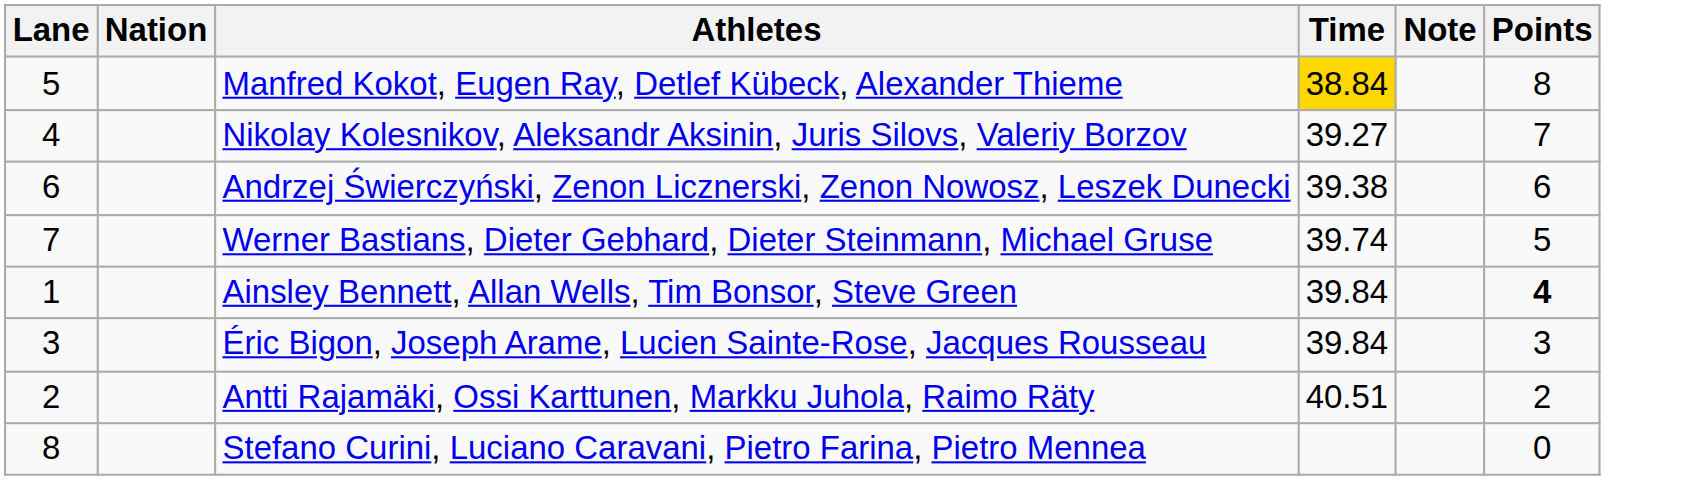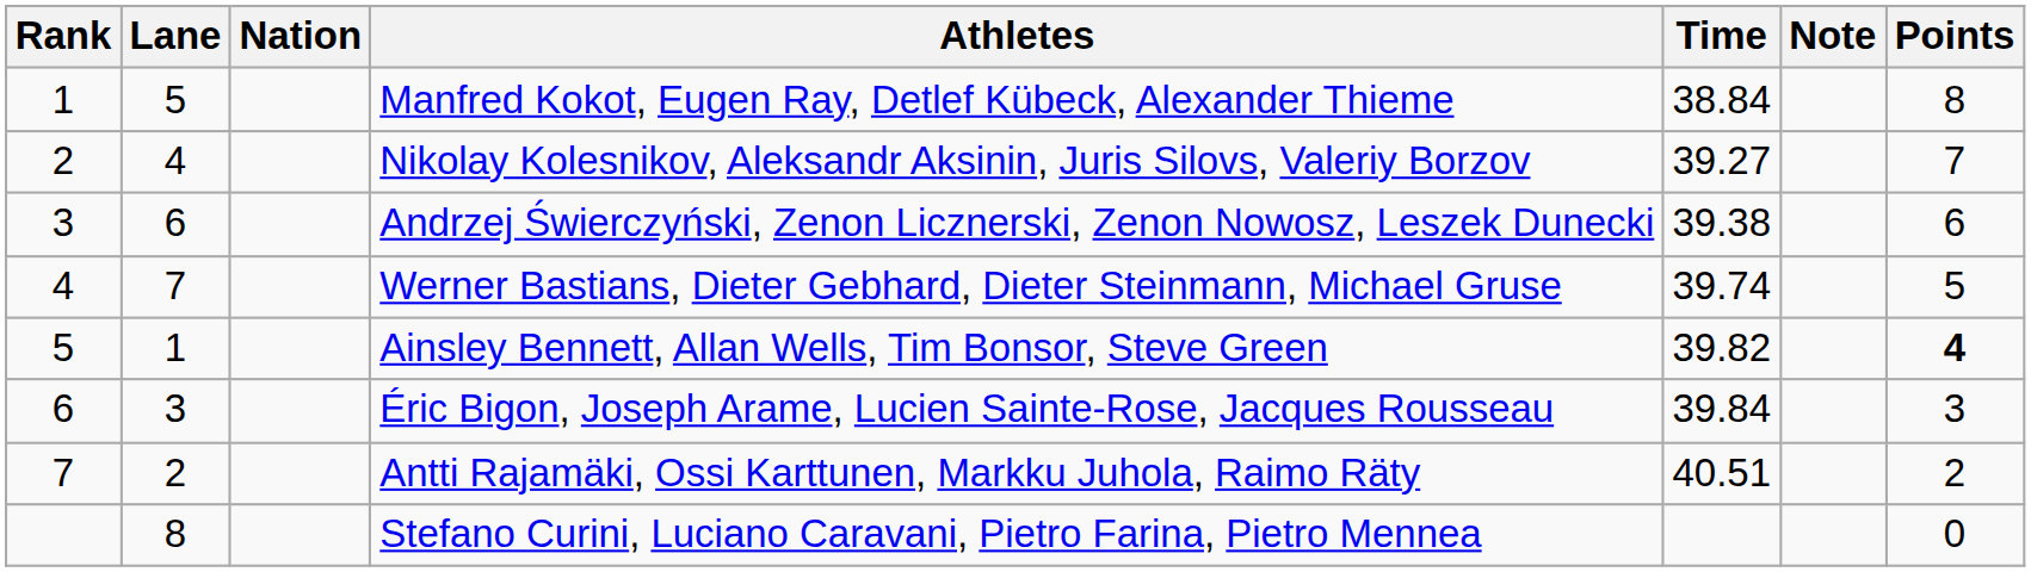+ column: Rank | 1 | 2 | 3 | 4 | 5 | 6 | 7
Manfred Kokot, Eugen Ray, Detlef Kübeck, Alexander Thieme | Time: gold background -> no background
Ainsley Bennett, Allan Wells, Tim Bonsor, Steve Green | Time: 39.84 -> 39.82
